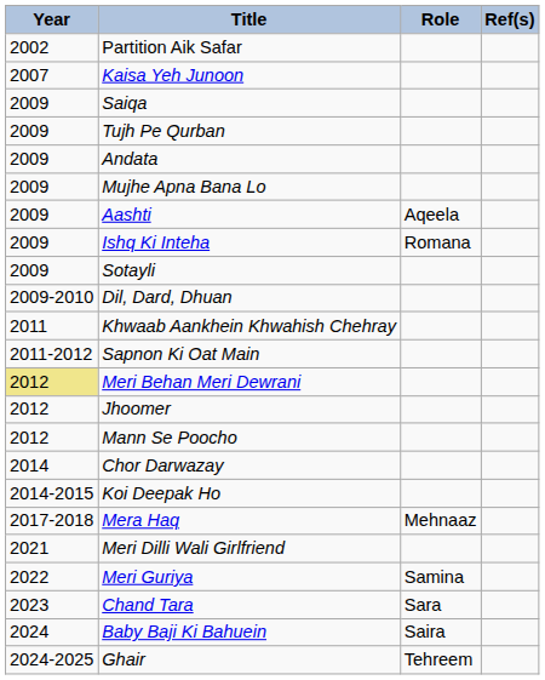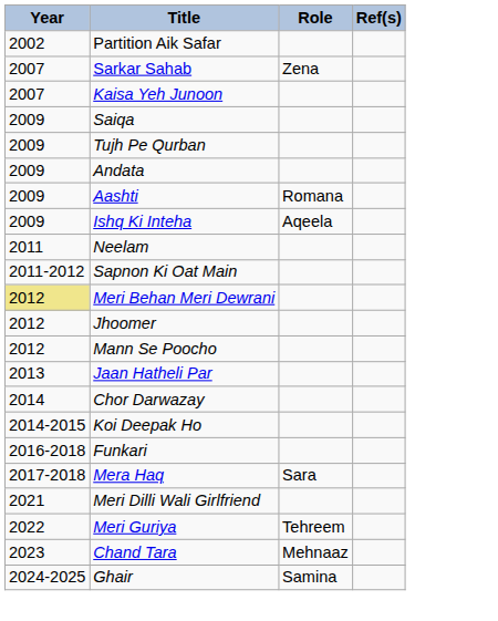+ row: 2007 | Sarkar Sahab | Zena
- row: 2009 | Mujhe Apna Bana Lo
Aashti | Role: Aqeela -> Romana
Ishq Ki Inteha | Role: Romana -> Aqeela
- row: 2009 | Sotayli
- row: 2009-2010 | Dil, Dard, Dhuan
- row: 2011 | Khwaab Aankhein Khwahish Chehray
+ row: 2011 | Neelam
+ row: 2013 | Jaan Hatheli Par
+ row: 2016-2018 | Funkari
Mera Haq | Role: Mehnaaz -> Sara
Meri Guriya | Role: Samina -> Tehreem
Chand Tara | Role: Sara -> Mehnaaz
- row: 2024 | Baby Baji Ki Bahuein | Saira
Ghair | Role: Tehreem -> Samina
